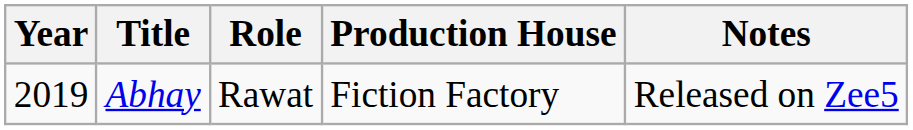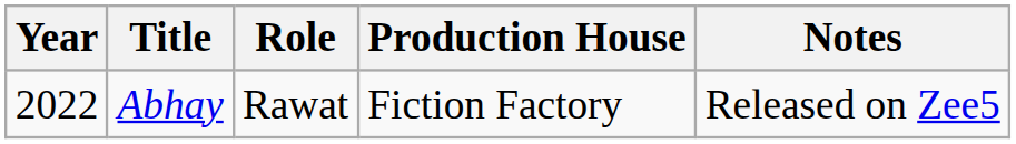Abhay | Year: 2019 -> 2022
